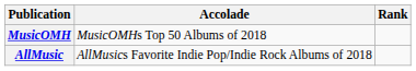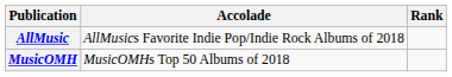rows swapped: AllMusic <-> MusicOMH
